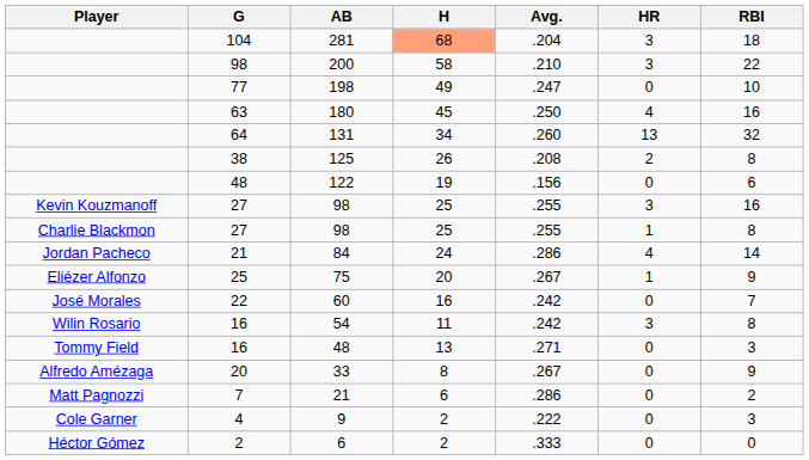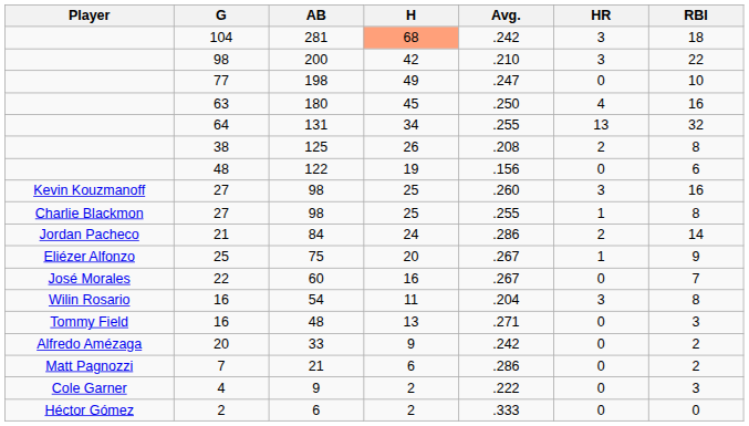281 | Avg.: .204 -> .242
200 | H: 58 -> 42
131 | Avg.: .260 -> .255
Kevin Kouzmanoff / 98 | Avg.: .255 -> .260
84 | HR: 4 -> 2
60 | Avg.: .242 -> .267
54 | Avg.: .242 -> .204
33 | H: 8 -> 9
33 | Avg.: .267 -> .242
33 | RBI: 9 -> 2
